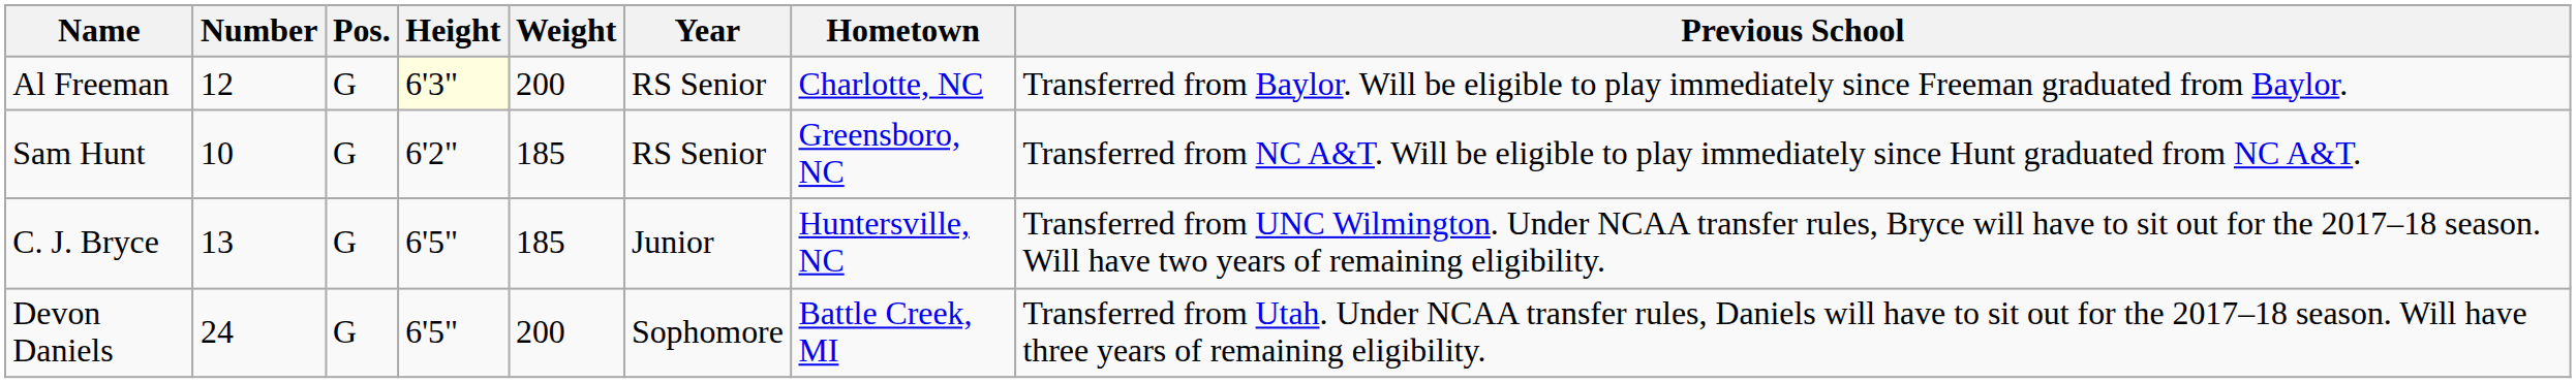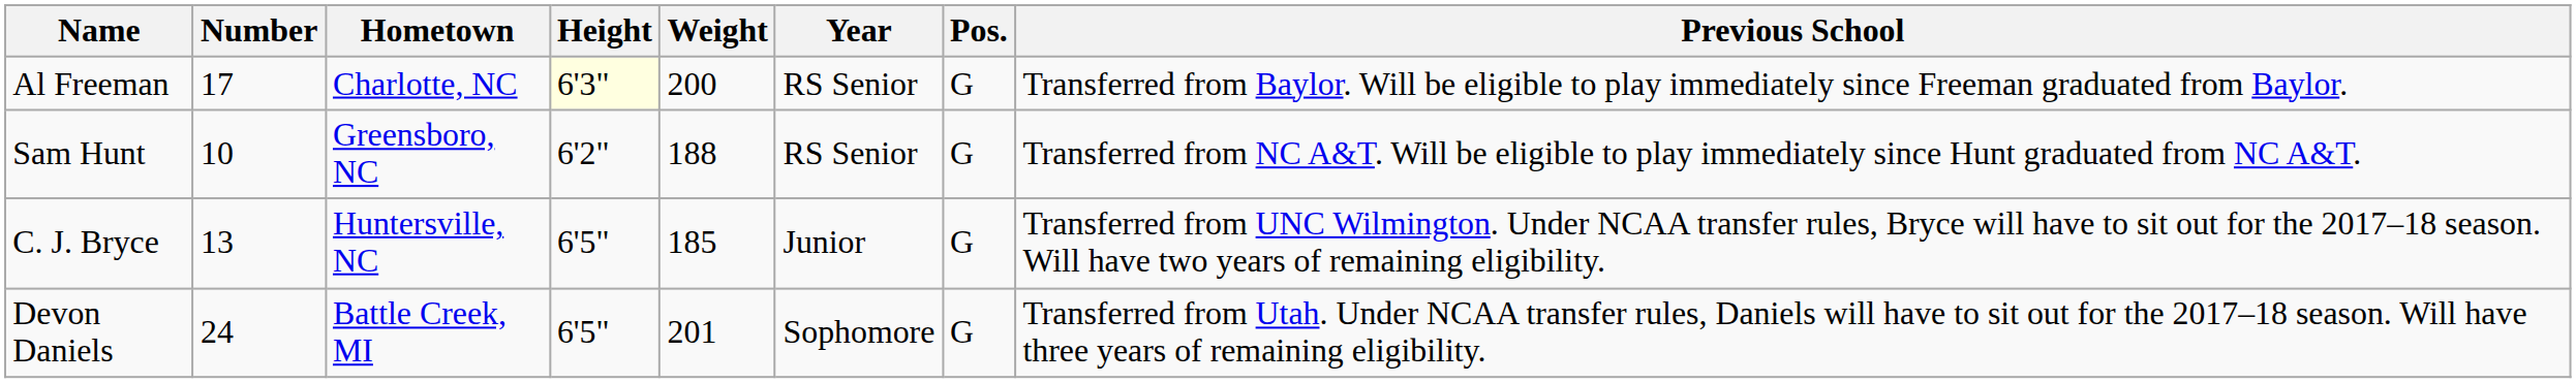columns swapped: Pos. <-> Hometown
Al Freeman | Number: 12 -> 17
Sam Hunt | Weight: 185 -> 188
Devon Daniels | Weight: 200 -> 201
